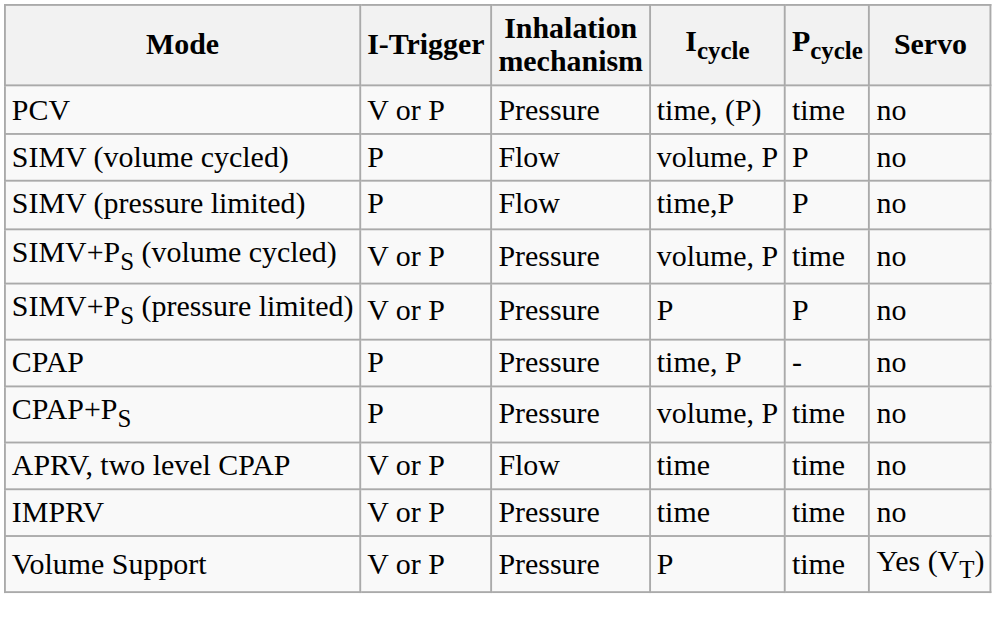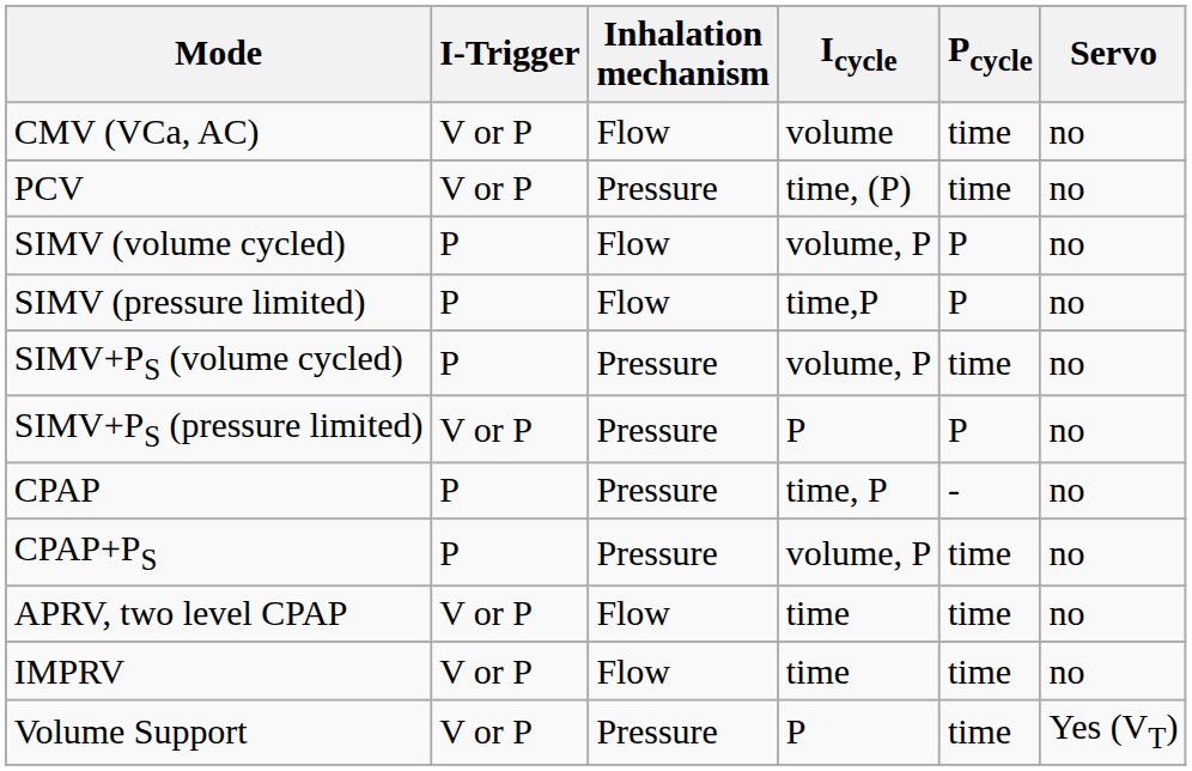+ row: CMV (VCa, AC) | V or P | Flow | volume | time | no
SIMV+PS (volume cycled) | I-Trigger: V or P -> P
IMPRV | Inhalation mechanism: Pressure -> Flow
